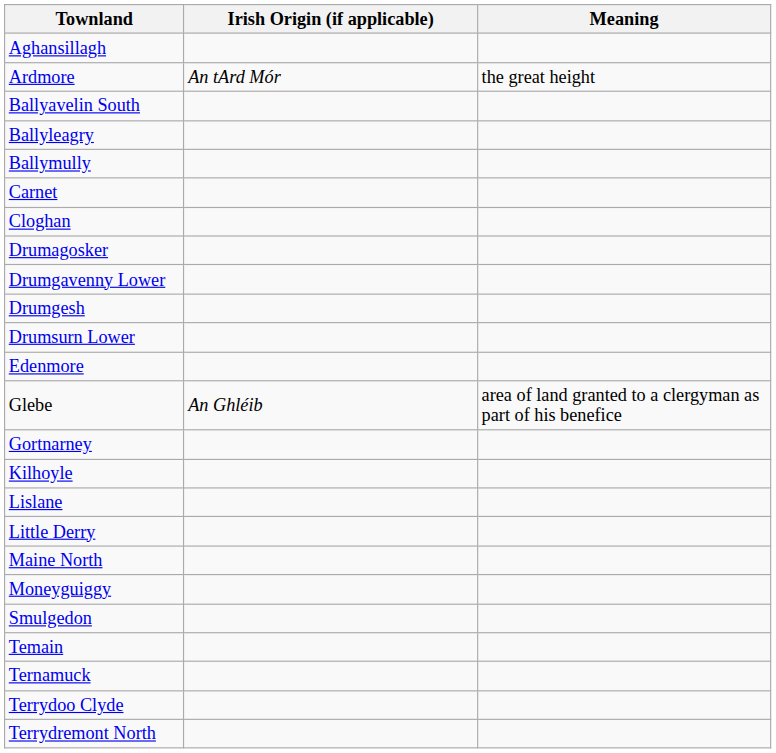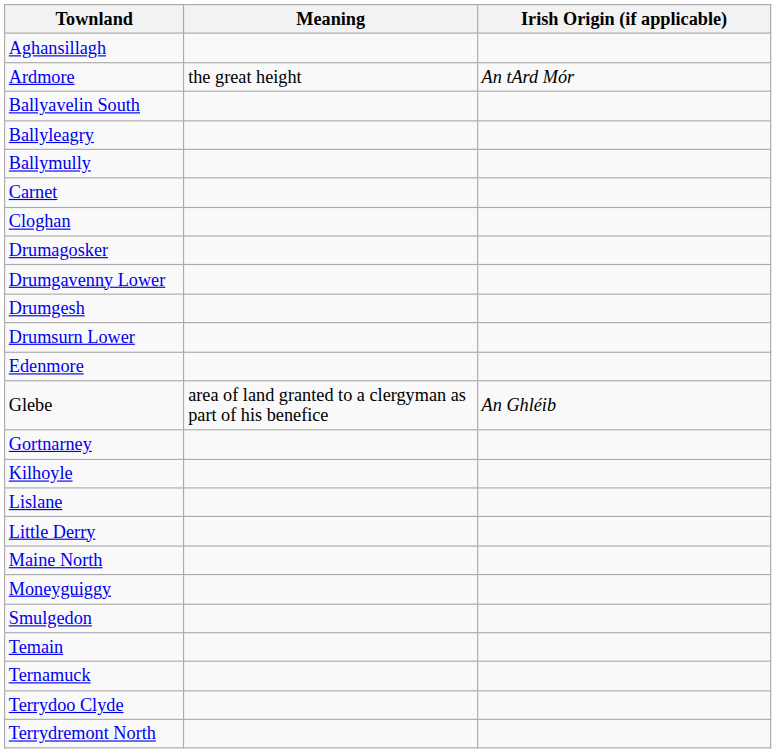columns swapped: Irish Origin (if applicable) <-> Meaning
